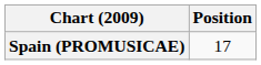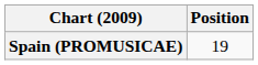Spain (PROMUSICAE) | Position: 17 -> 19
